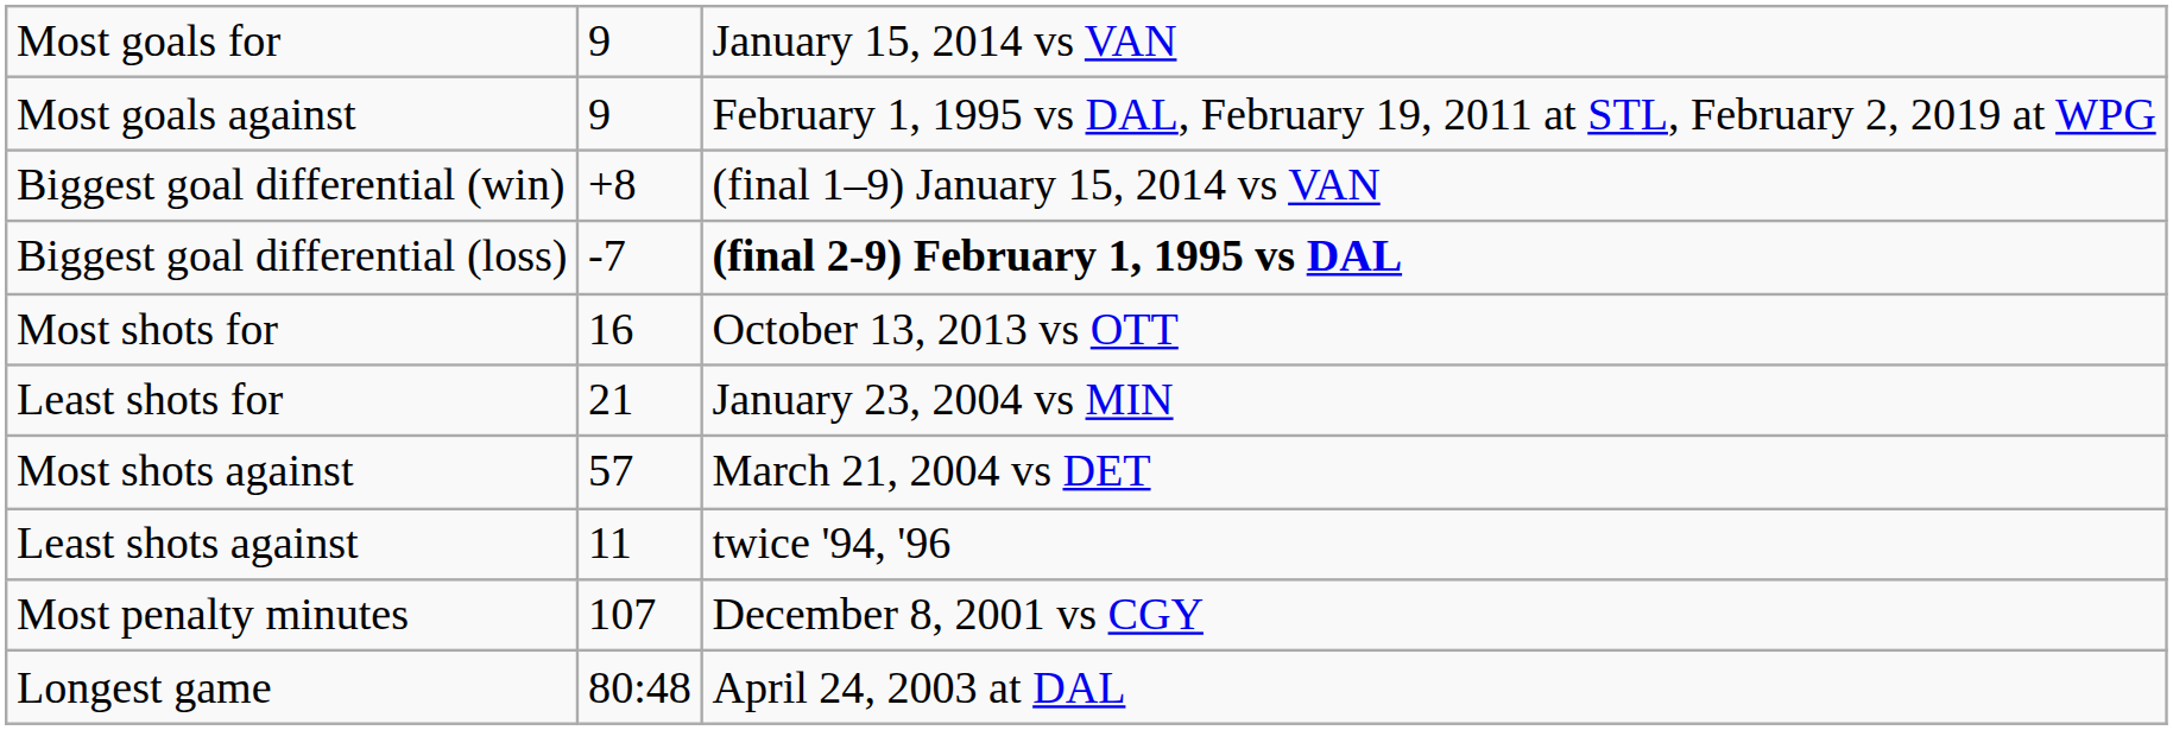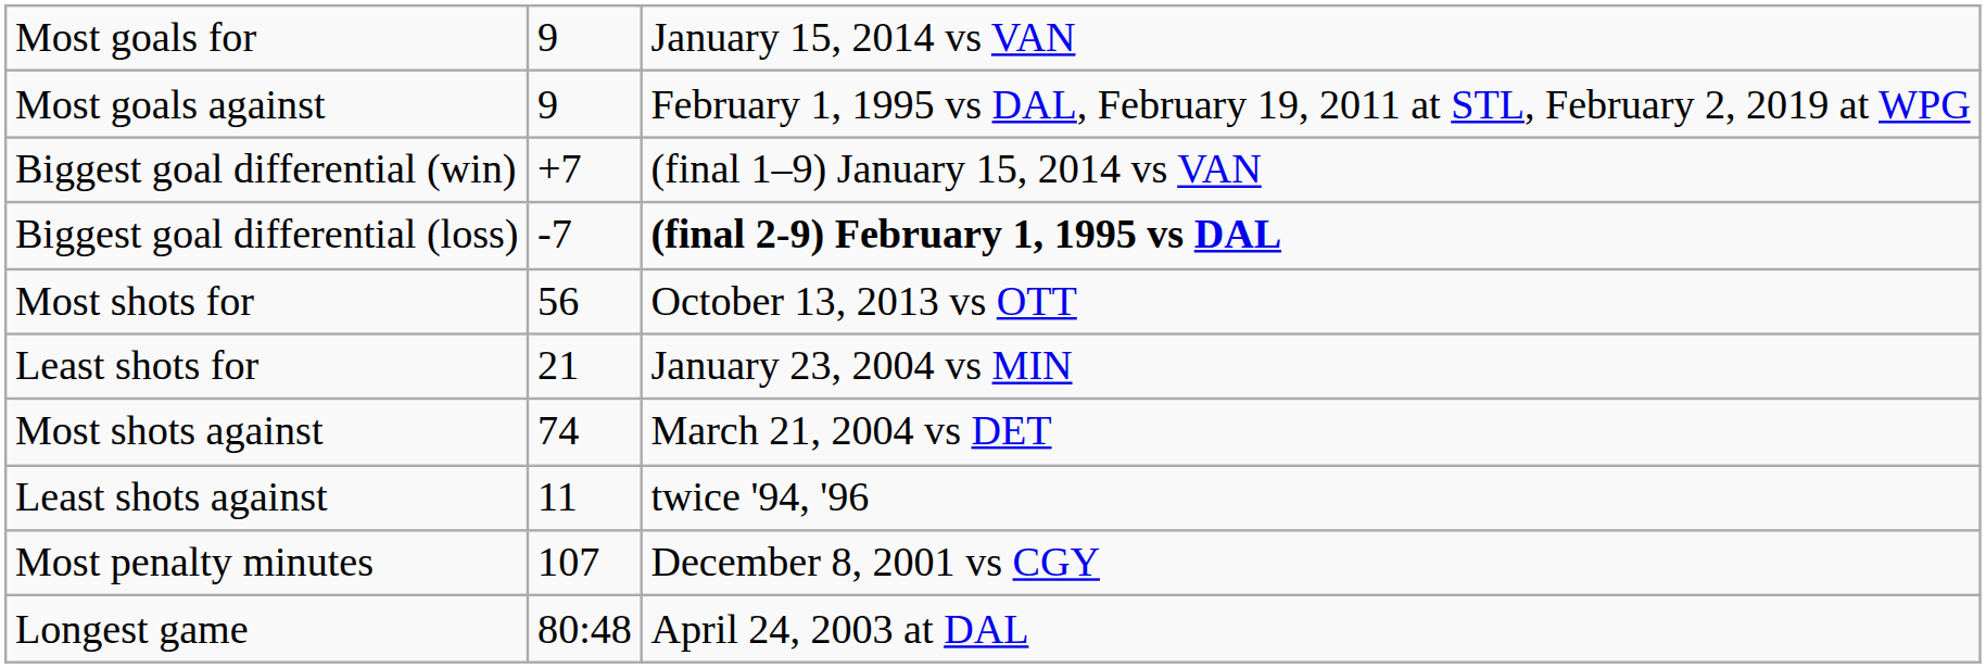Biggest goal differential (win) | column 2: +8 -> +7
Most shots for | column 2: 16 -> 56
Most shots against | column 2: 57 -> 74
